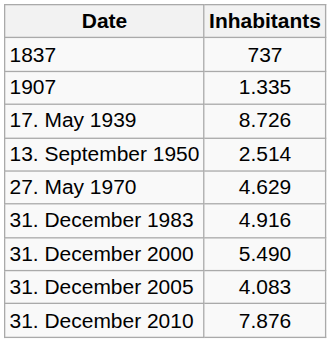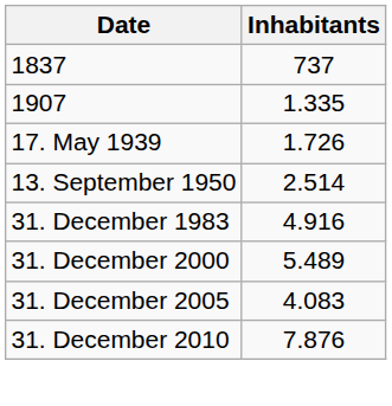17. May 1939 | Inhabitants: 8.726 -> 1.726
- row: 27. May 1970 | 4.629
31. December 2000 | Inhabitants: 5.490 -> 5.489
